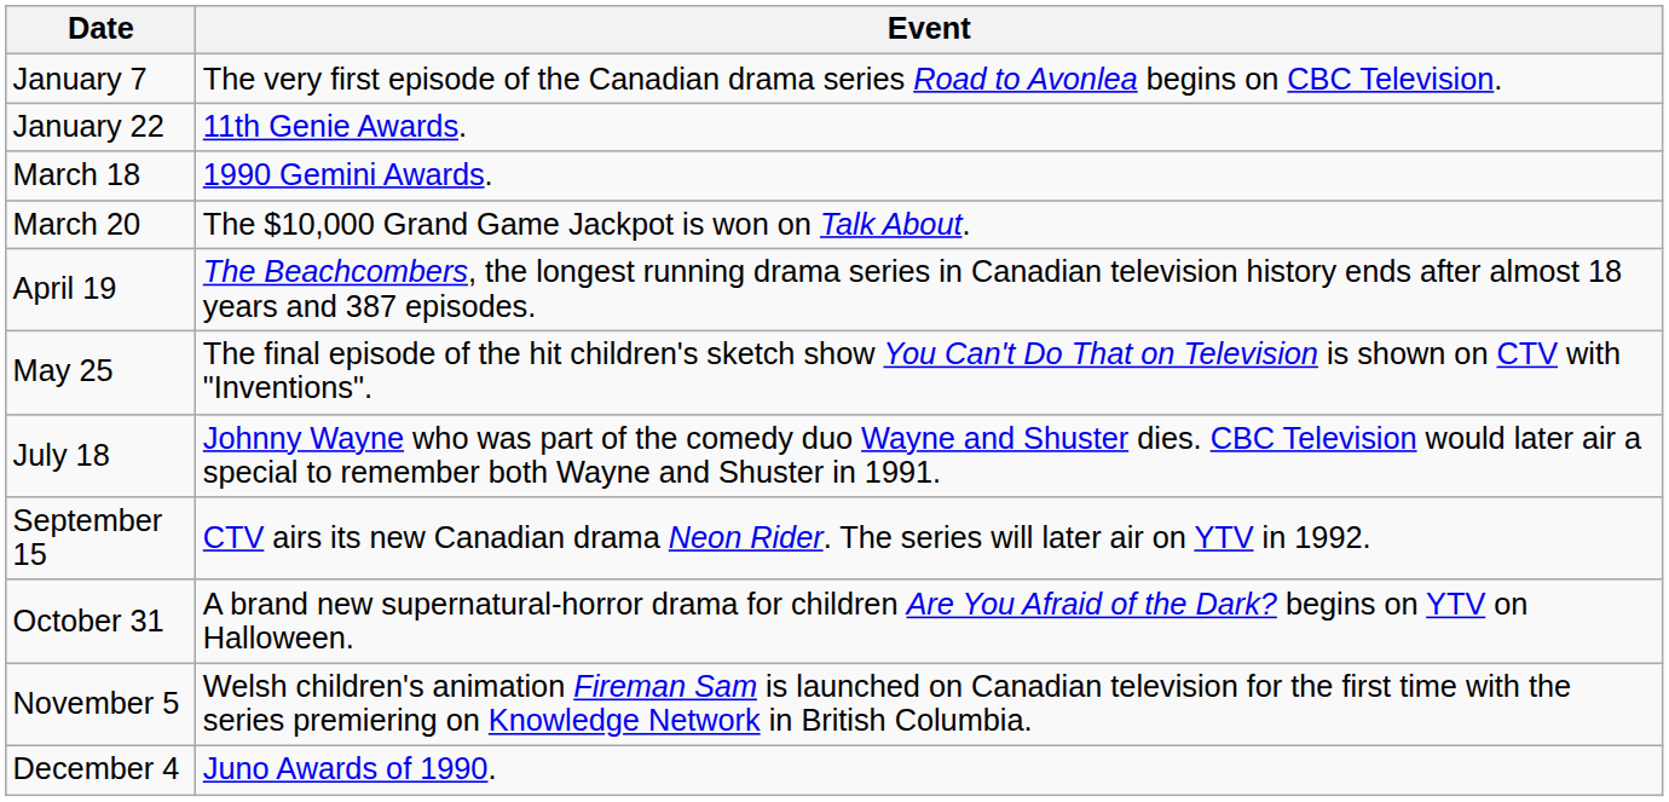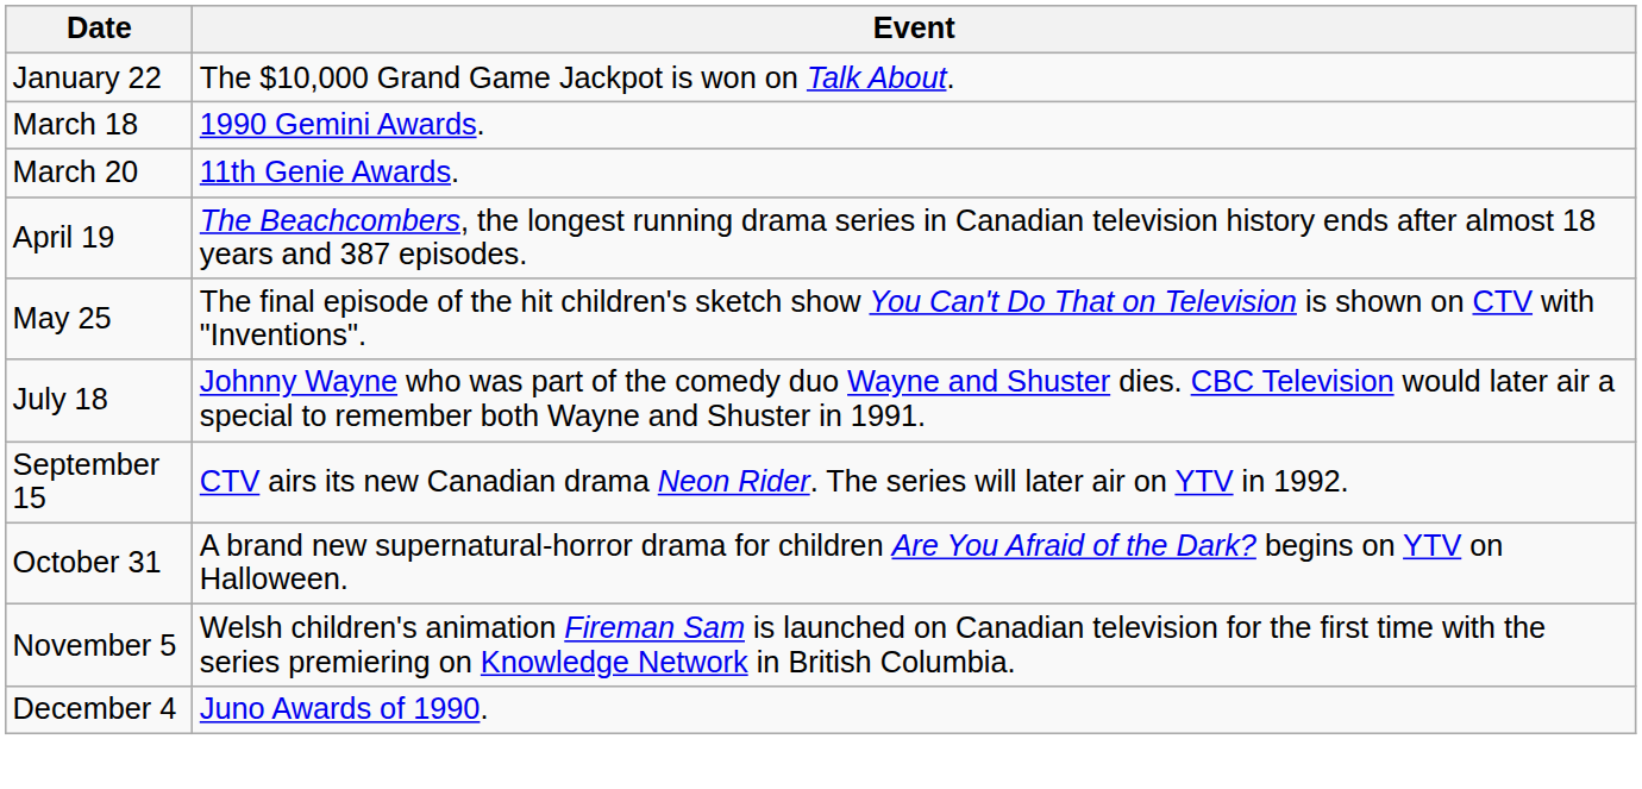- row: January 7 | The very first episode of the Canadian drama series Road to Avonlea begins on CBC Television.
January 22 | Event: 11th Genie Awards. -> The $10,000 Grand Game Jackpot is won on Talk About.
March 20 | Event: The $10,000 Grand Game Jackpot is won on Talk About. -> 11th Genie Awards.
